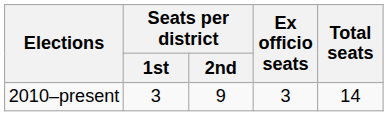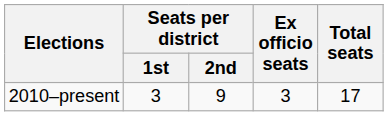2010–present | Total seats: 14 -> 17
